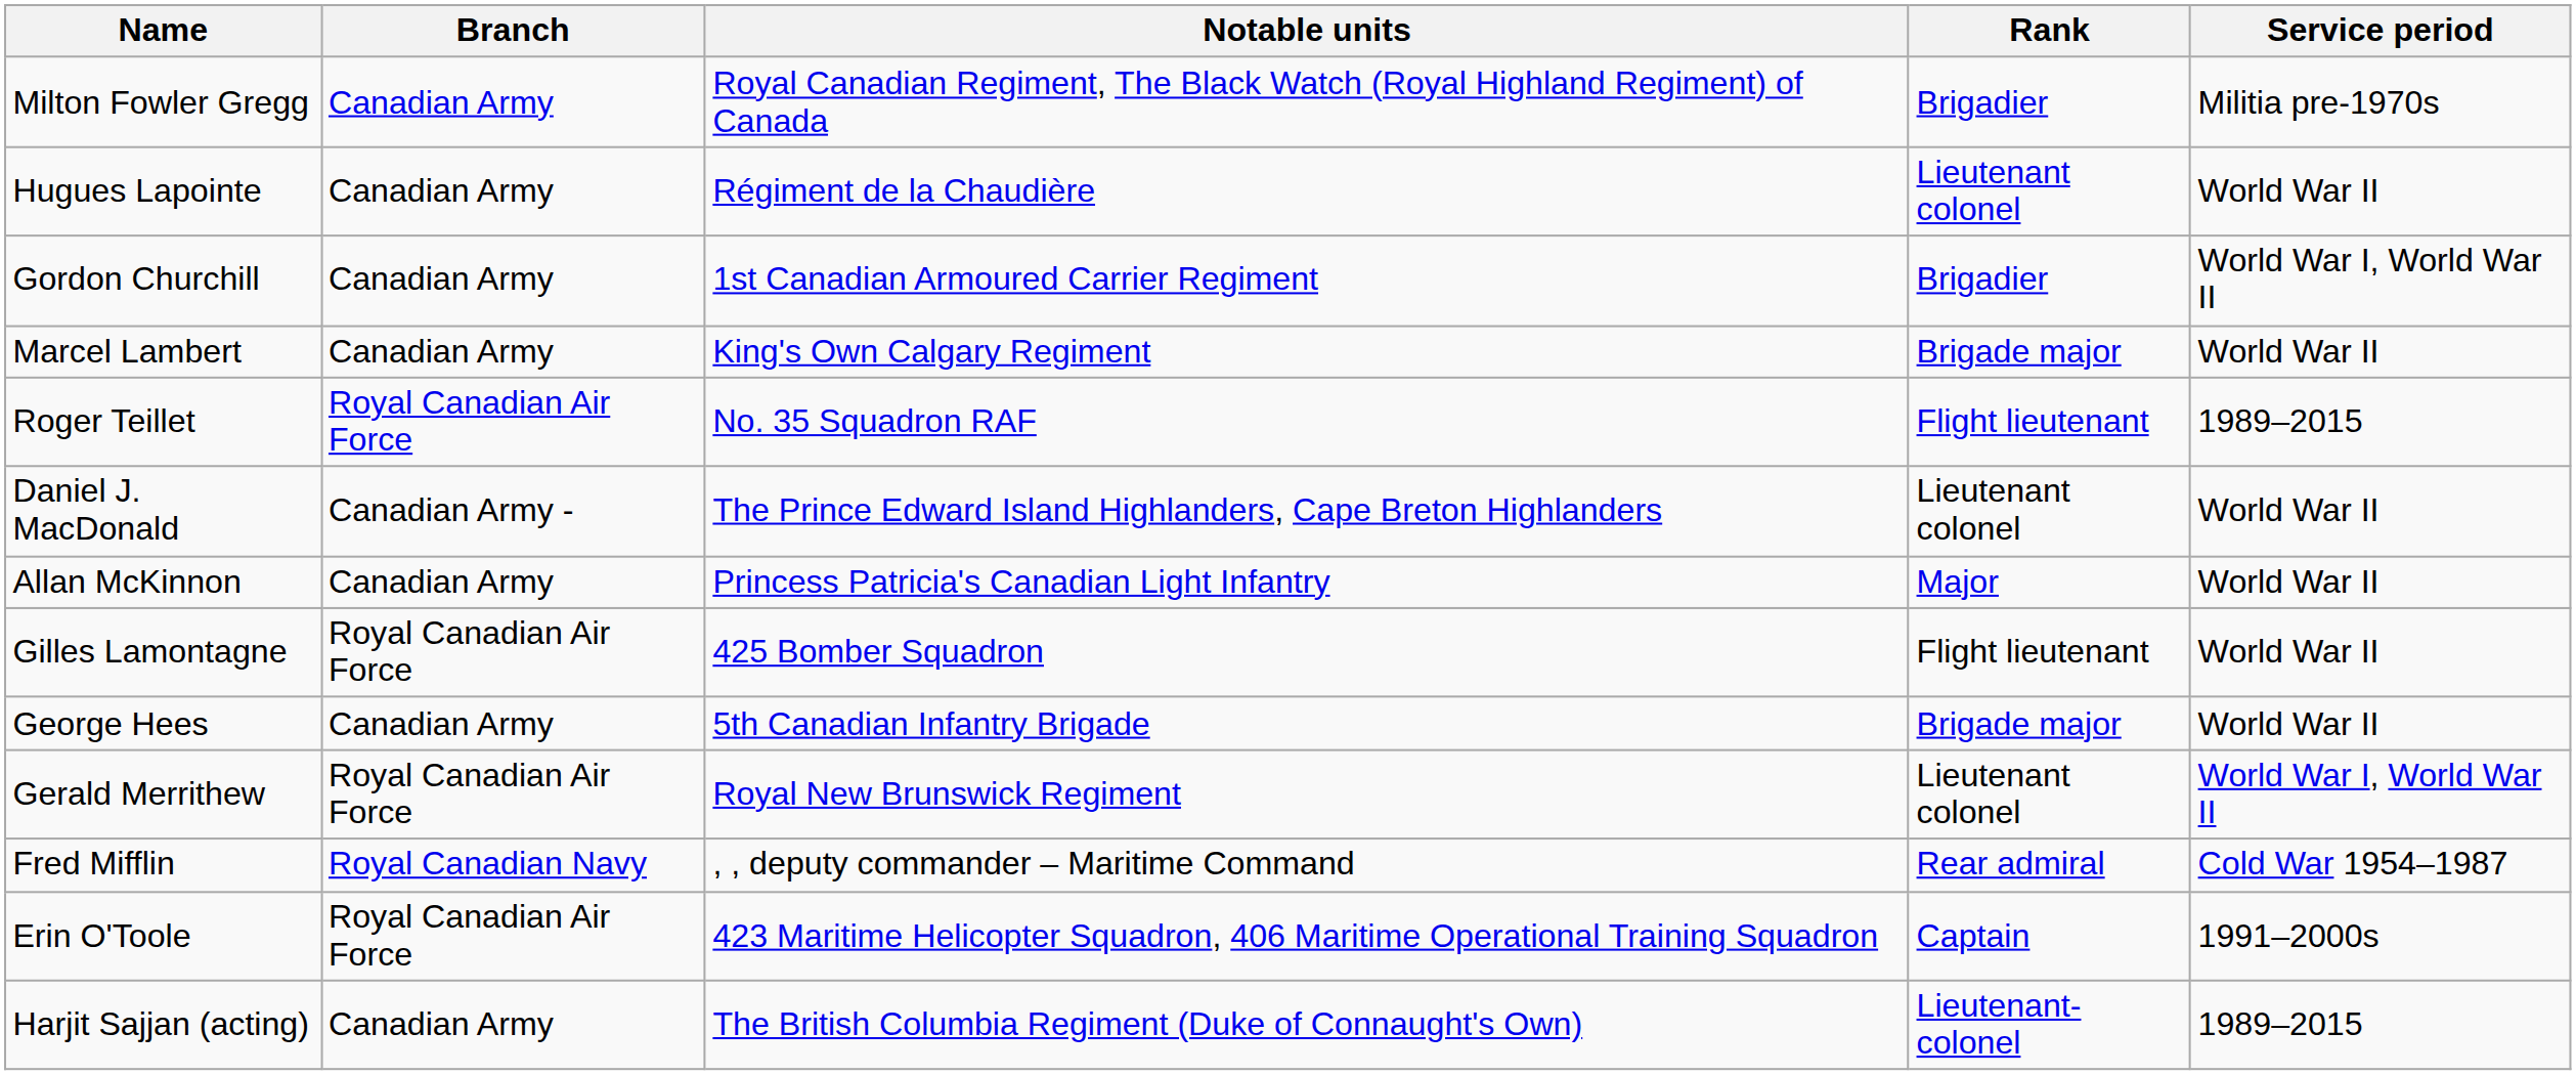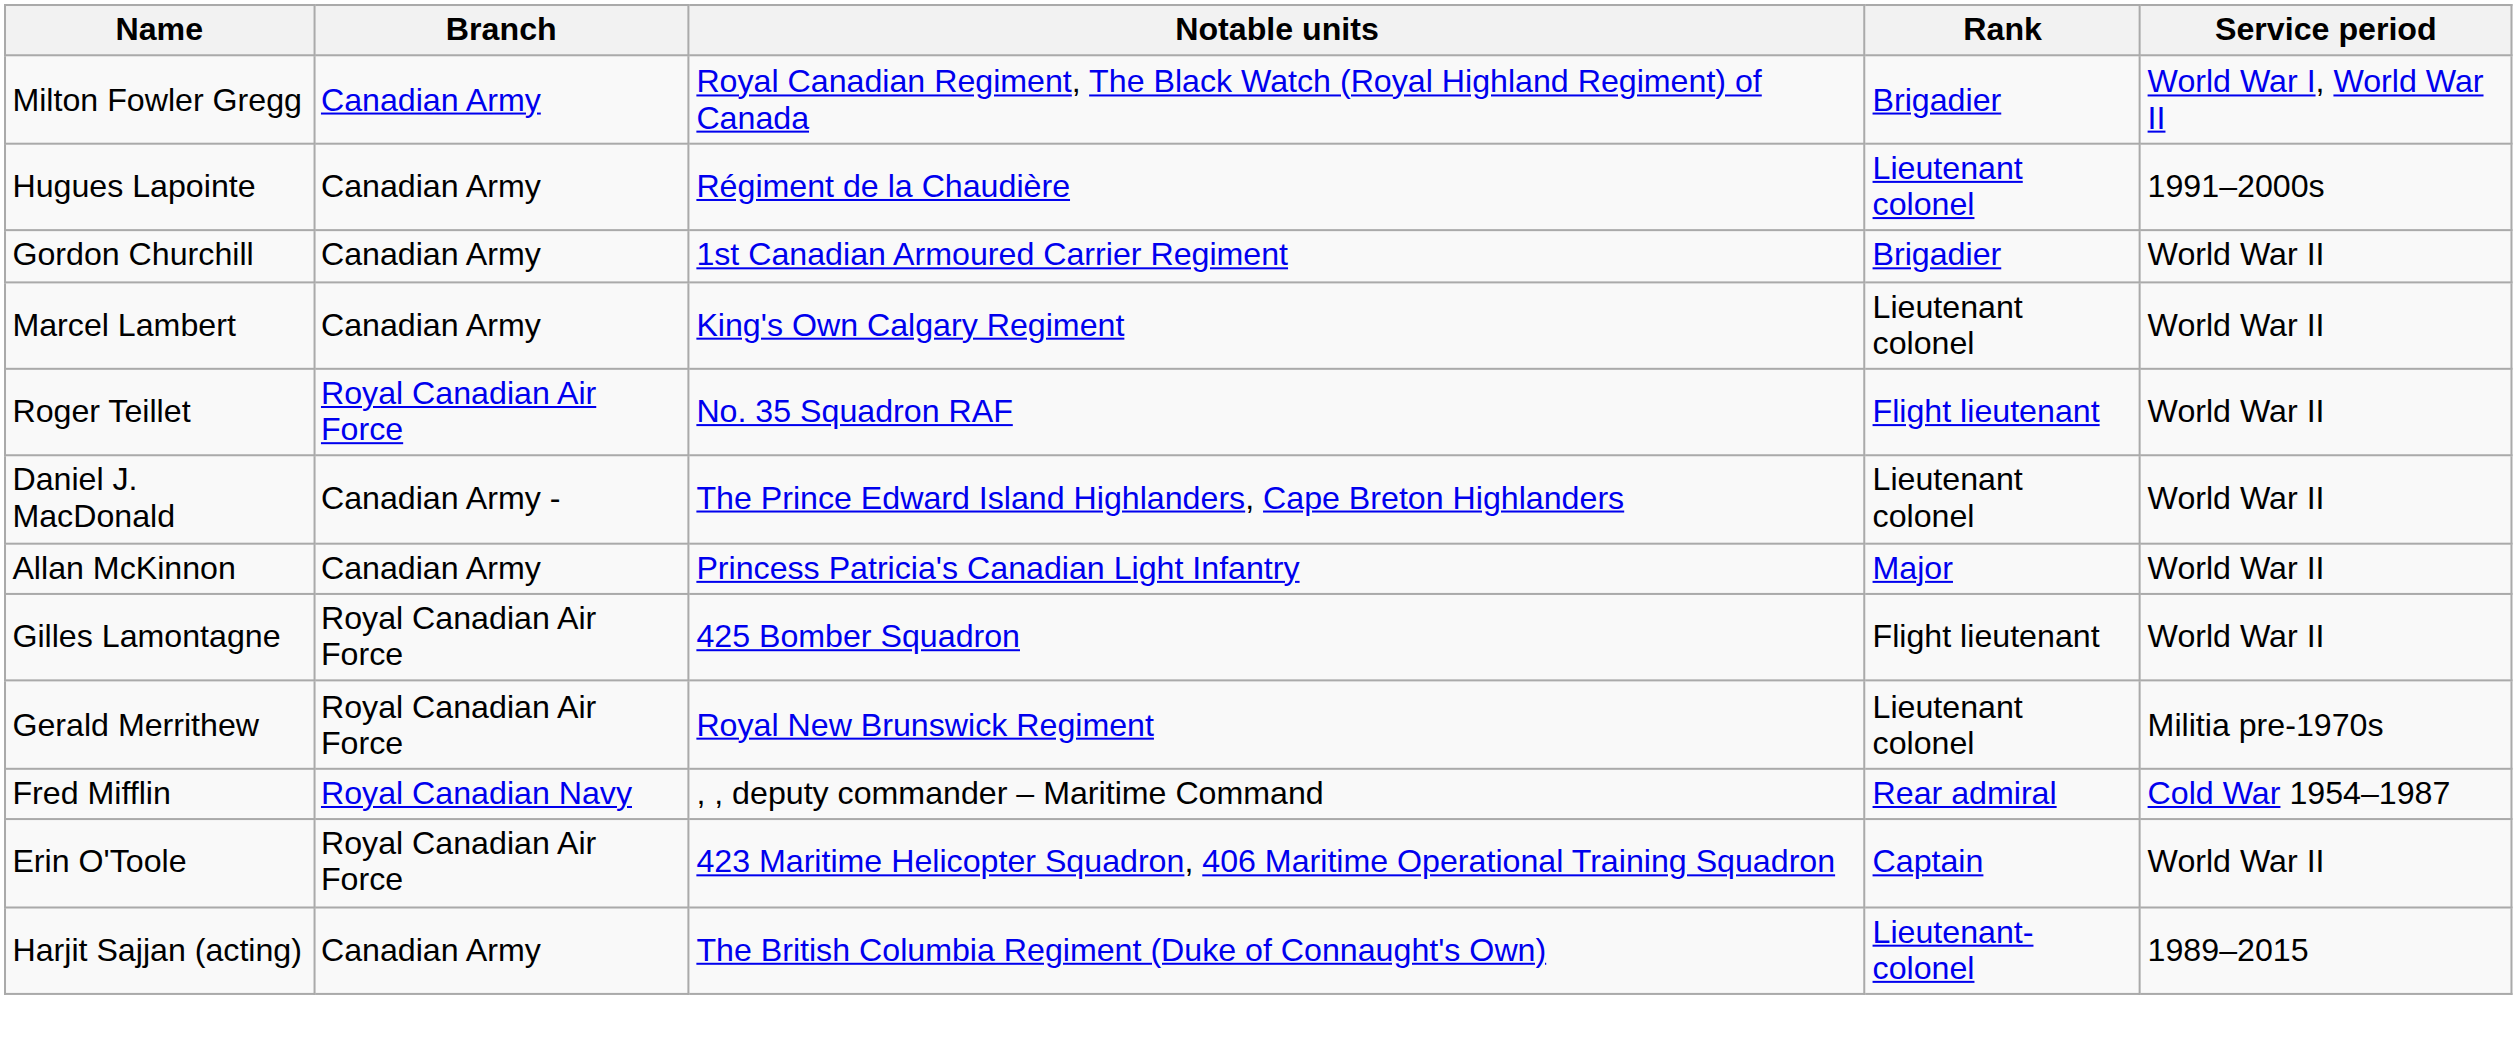Milton Fowler Gregg | Service period: Militia pre-1970s -> World War I, World War II
Hugues Lapointe | Service period: World War II -> 1991–2000s
Gordon Churchill | Service period: World War I, World War II -> World War II
Marcel Lambert | Rank: Brigade major -> Lieutenant colonel
Roger Teillet | Service period: 1989–2015 -> World War II
- row: George Hees | Canadian Army | 5th Canadian Infantry Brigade | Brigade major | World War II
Gerald Merrithew | Service period: World War I, World War II -> Militia pre-1970s
Erin O'Toole | Service period: 1991–2000s -> World War II
